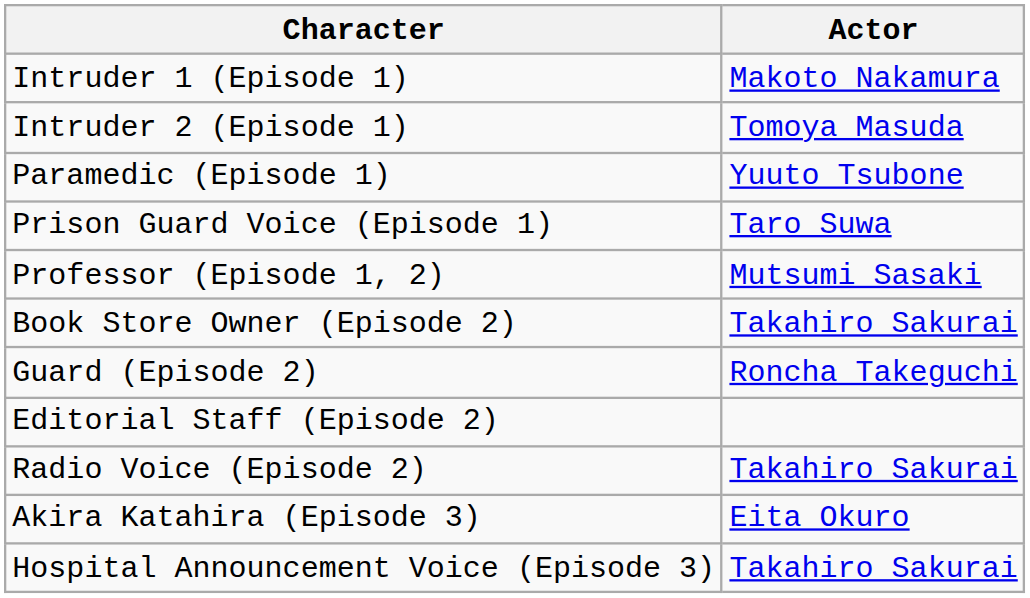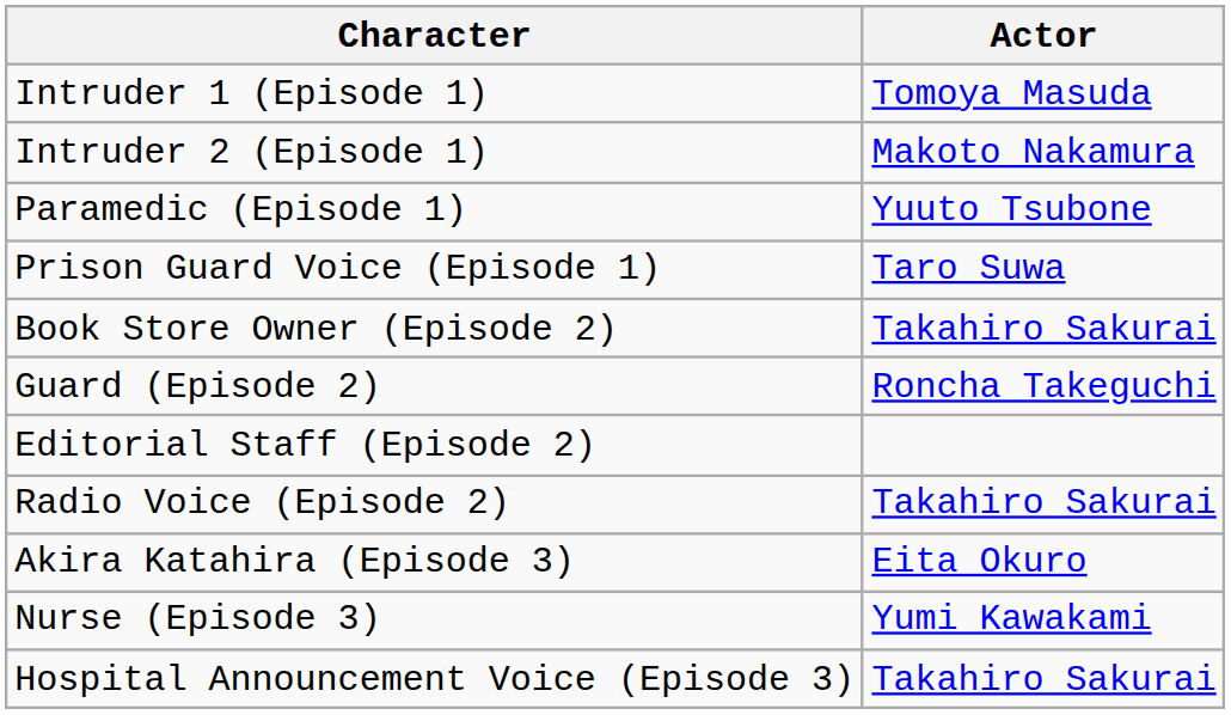Intruder 1 (Episode 1) | Actor: Makoto Nakamura -> Tomoya Masuda
Intruder 2 (Episode 1) | Actor: Tomoya Masuda -> Makoto Nakamura
- row: Professor (Episode 1, 2) | Mutsumi Sasaki
+ row: Nurse (Episode 3) | Yumi Kawakami
